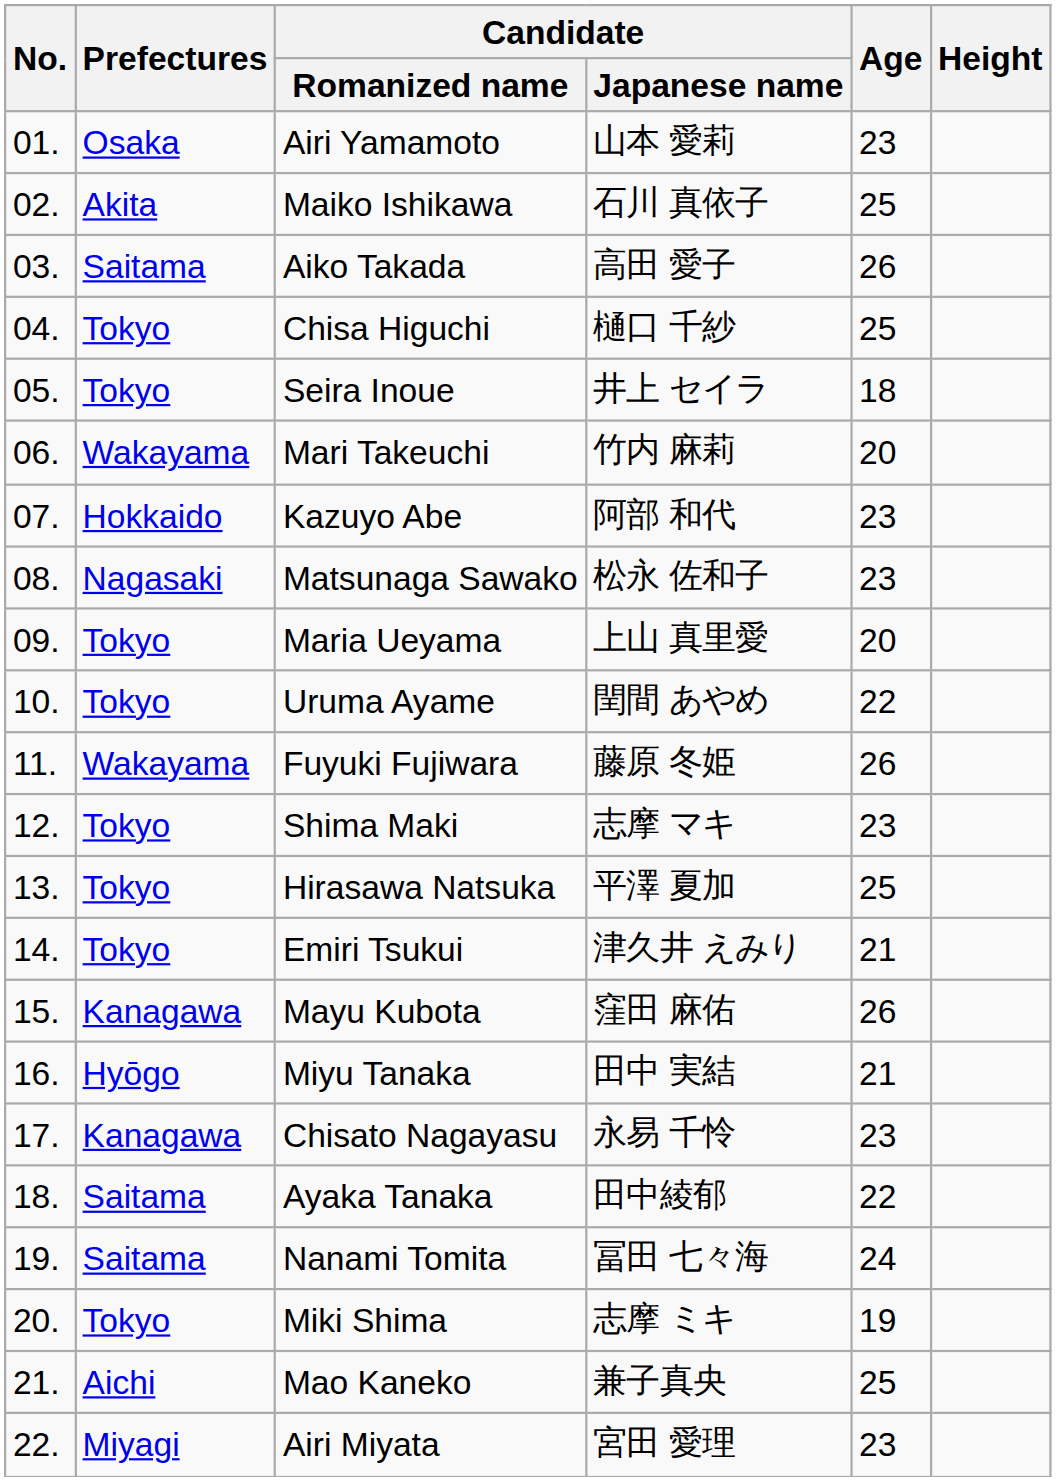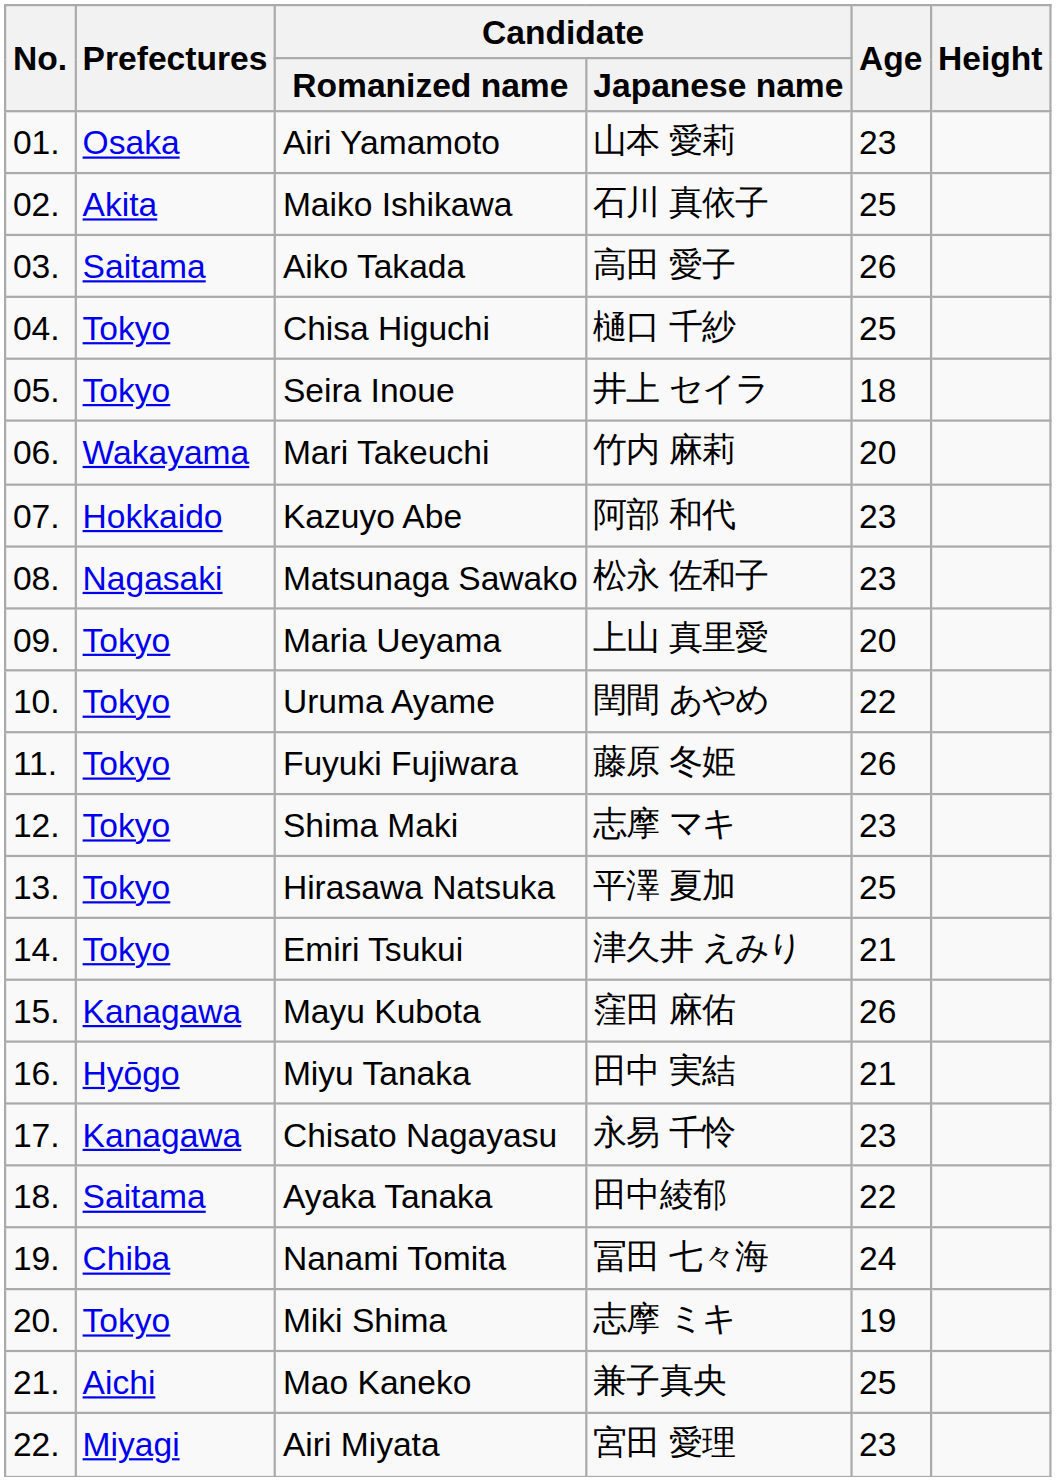Fuyuki Fujiwara | Prefectures: Wakayama -> Tokyo
Nanami Tomita | Prefectures: Saitama -> Chiba
